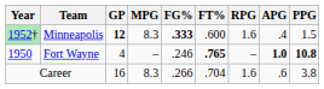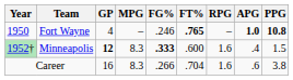rows swapped: Fort Wayne <-> Minneapolis
